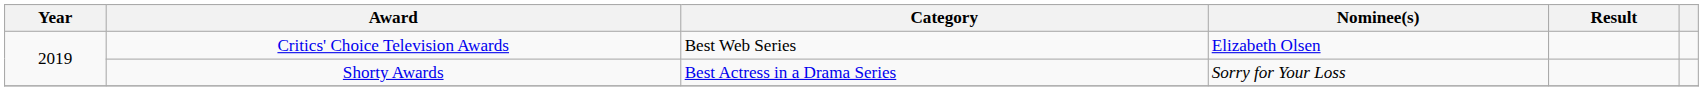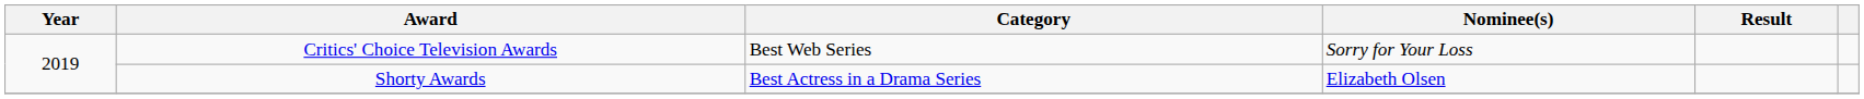Critics' Choice Television Awards | Nominee(s): Elizabeth Olsen -> Sorry for Your Loss
Shorty Awards | Nominee(s): Sorry for Your Loss -> Elizabeth Olsen
